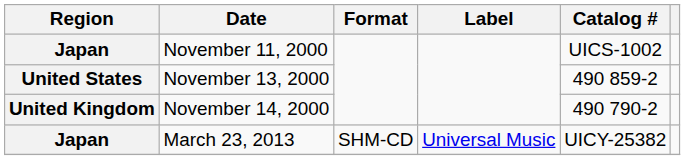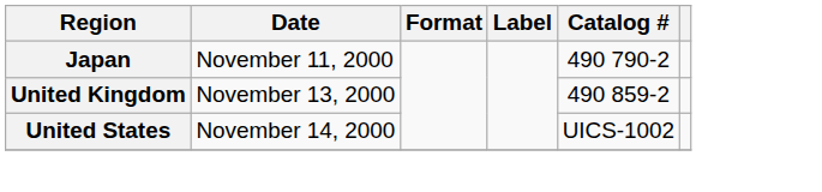November 11, 2000 | Catalog #: UICS-1002 -> 490 790-2
November 13, 2000 | Region: United States -> United Kingdom
November 14, 2000 | Region: United Kingdom -> United States
November 14, 2000 | Catalog #: 490 790-2 -> UICS-1002
- row: Japan | March 23, 2013 | SHM-CD | Universal Music | UICY-25382
